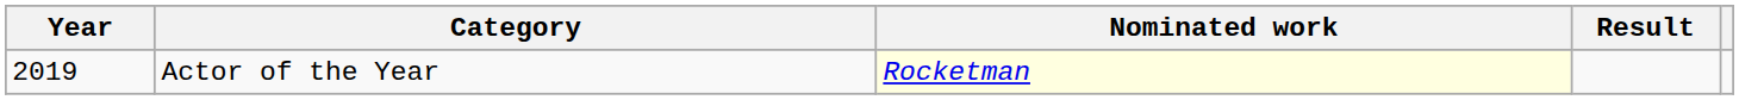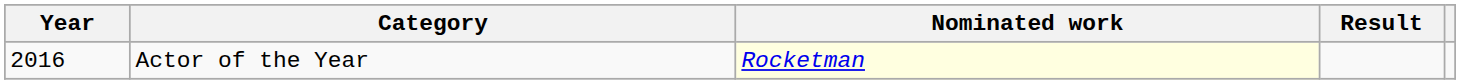Actor of the Year | Year: 2019 -> 2016
